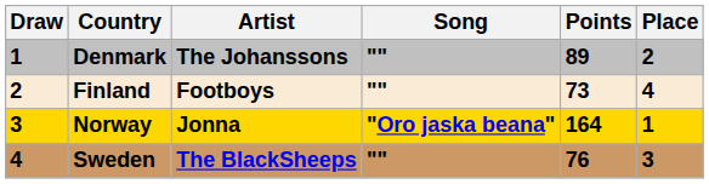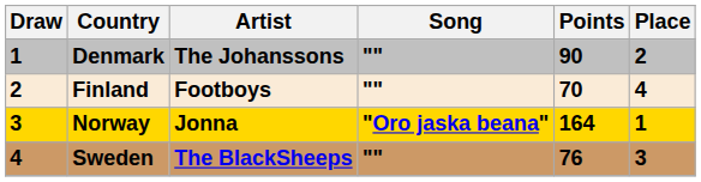Denmark | Points: 89 -> 90
Finland | Points: 73 -> 70
